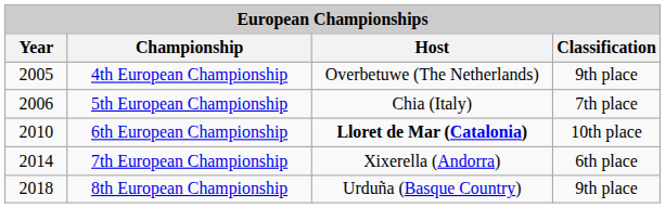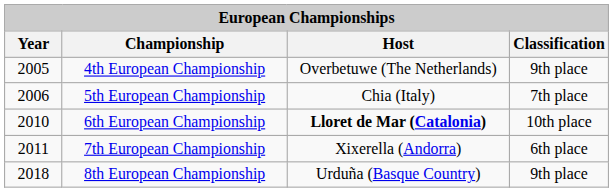7th European Championship | Year: 2014 -> 2011
